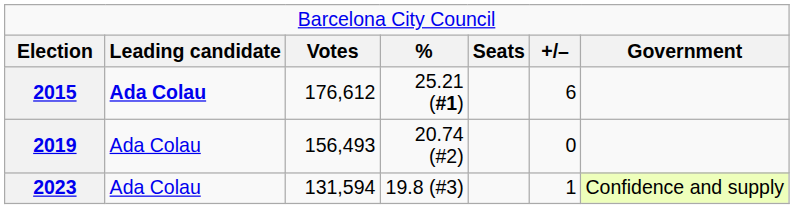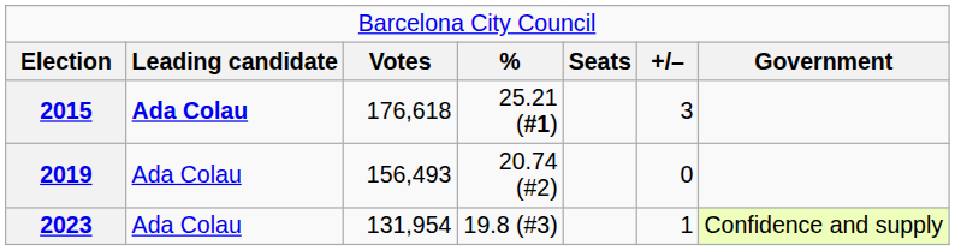2015 | column 3: 176,612 -> 176,618
2015 | column 6: 6 -> 3
2023 | column 3: 131,594 -> 131,954
